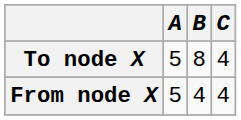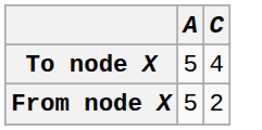- column: B | 8 | 4
From node X | C: 4 -> 2
